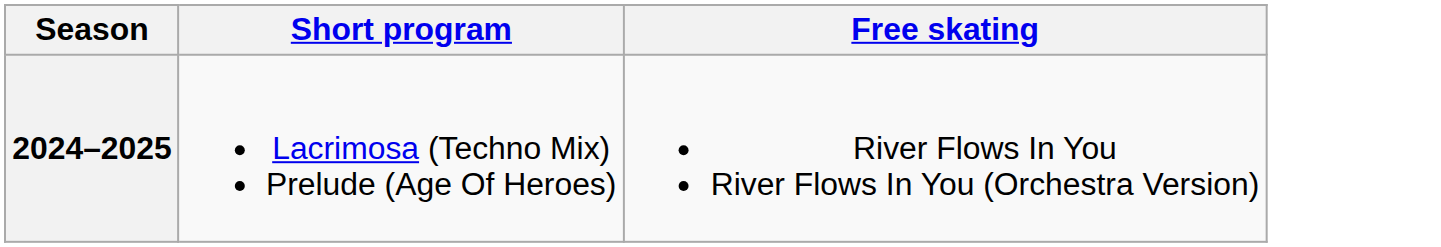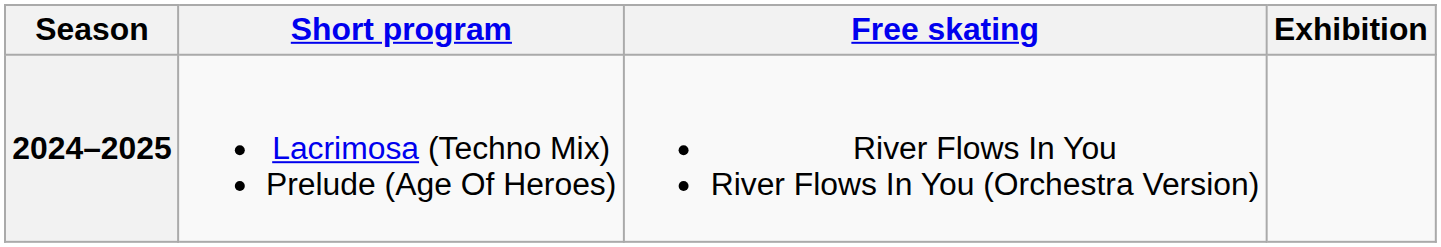+ column: Exhibition
